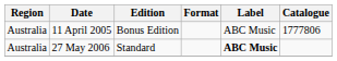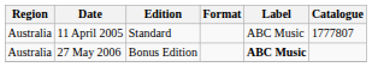11 April 2005 | Edition: Bonus Edition -> Standard
11 April 2005 | Catalogue: 1777806 -> 1777807
27 May 2006 | Edition: Standard -> Bonus Edition
